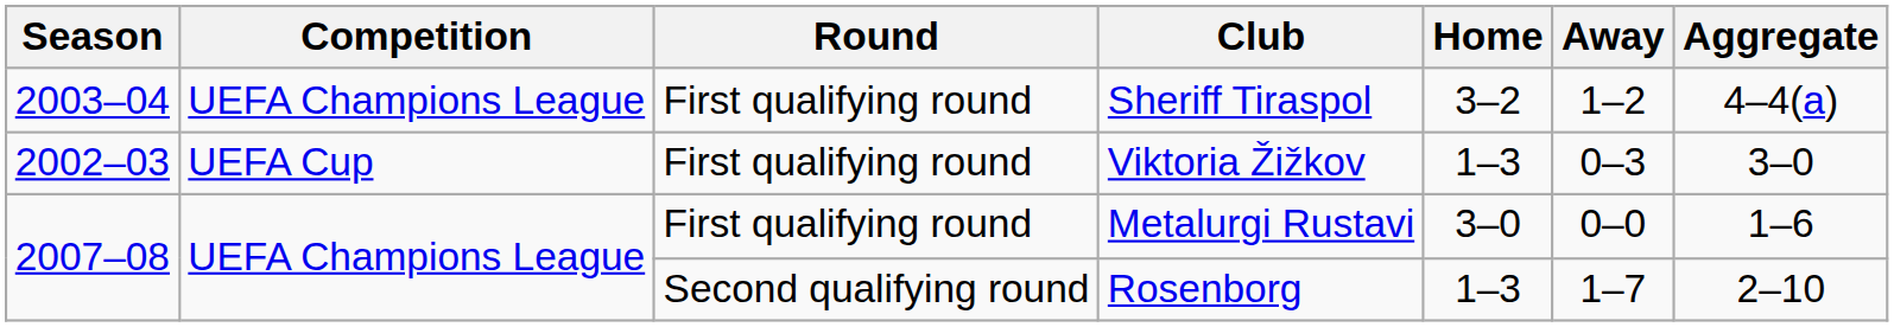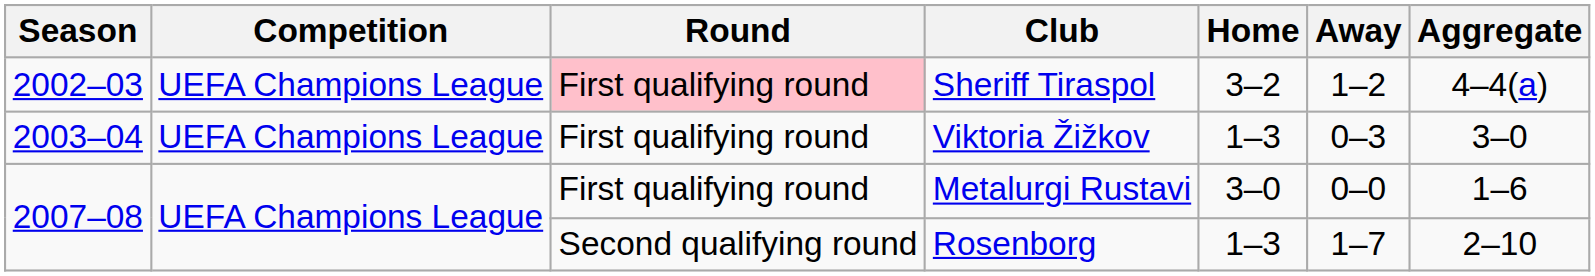Sheriff Tiraspol | Season: 2003–04 -> 2002–03
Sheriff Tiraspol | Round: no background -> pink background
Viktoria Žižkov | Season: 2002–03 -> 2003–04
Viktoria Žižkov | Competition: UEFA Cup -> UEFA Champions League
